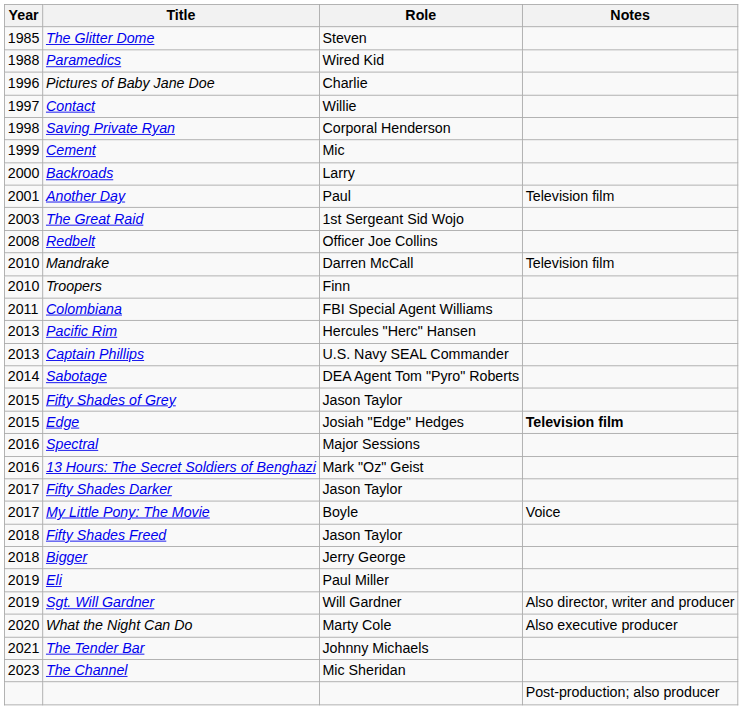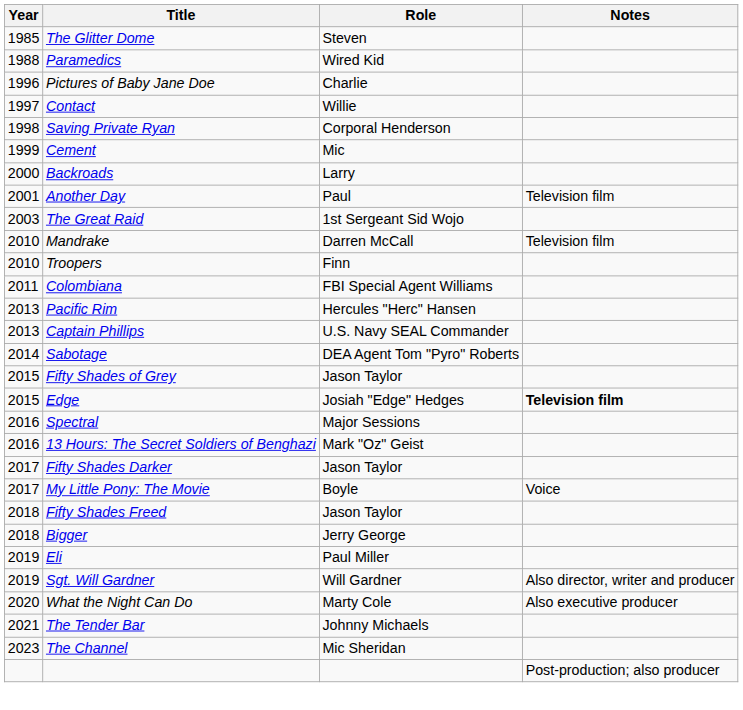- row: 2008 | Redbelt | Officer Joe Collins
